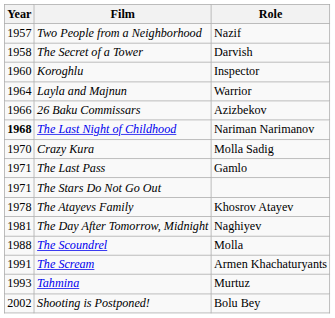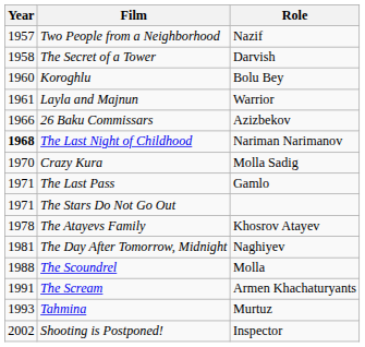Koroghlu | Role: Inspector -> Bolu Bey
Layla and Majnun | Year: 1964 -> 1961
Shooting is Postponed! | Role: Bolu Bey -> Inspector
